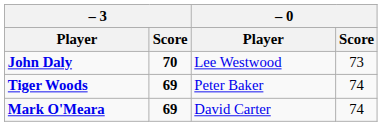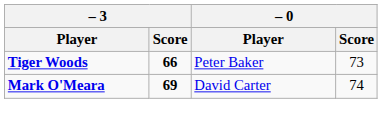- row: John Daly | 70 | Lee Westwood | 73
Tiger Woods | – 3 / Score: 69 -> 66
Tiger Woods | – 0 / Score: 74 -> 73
